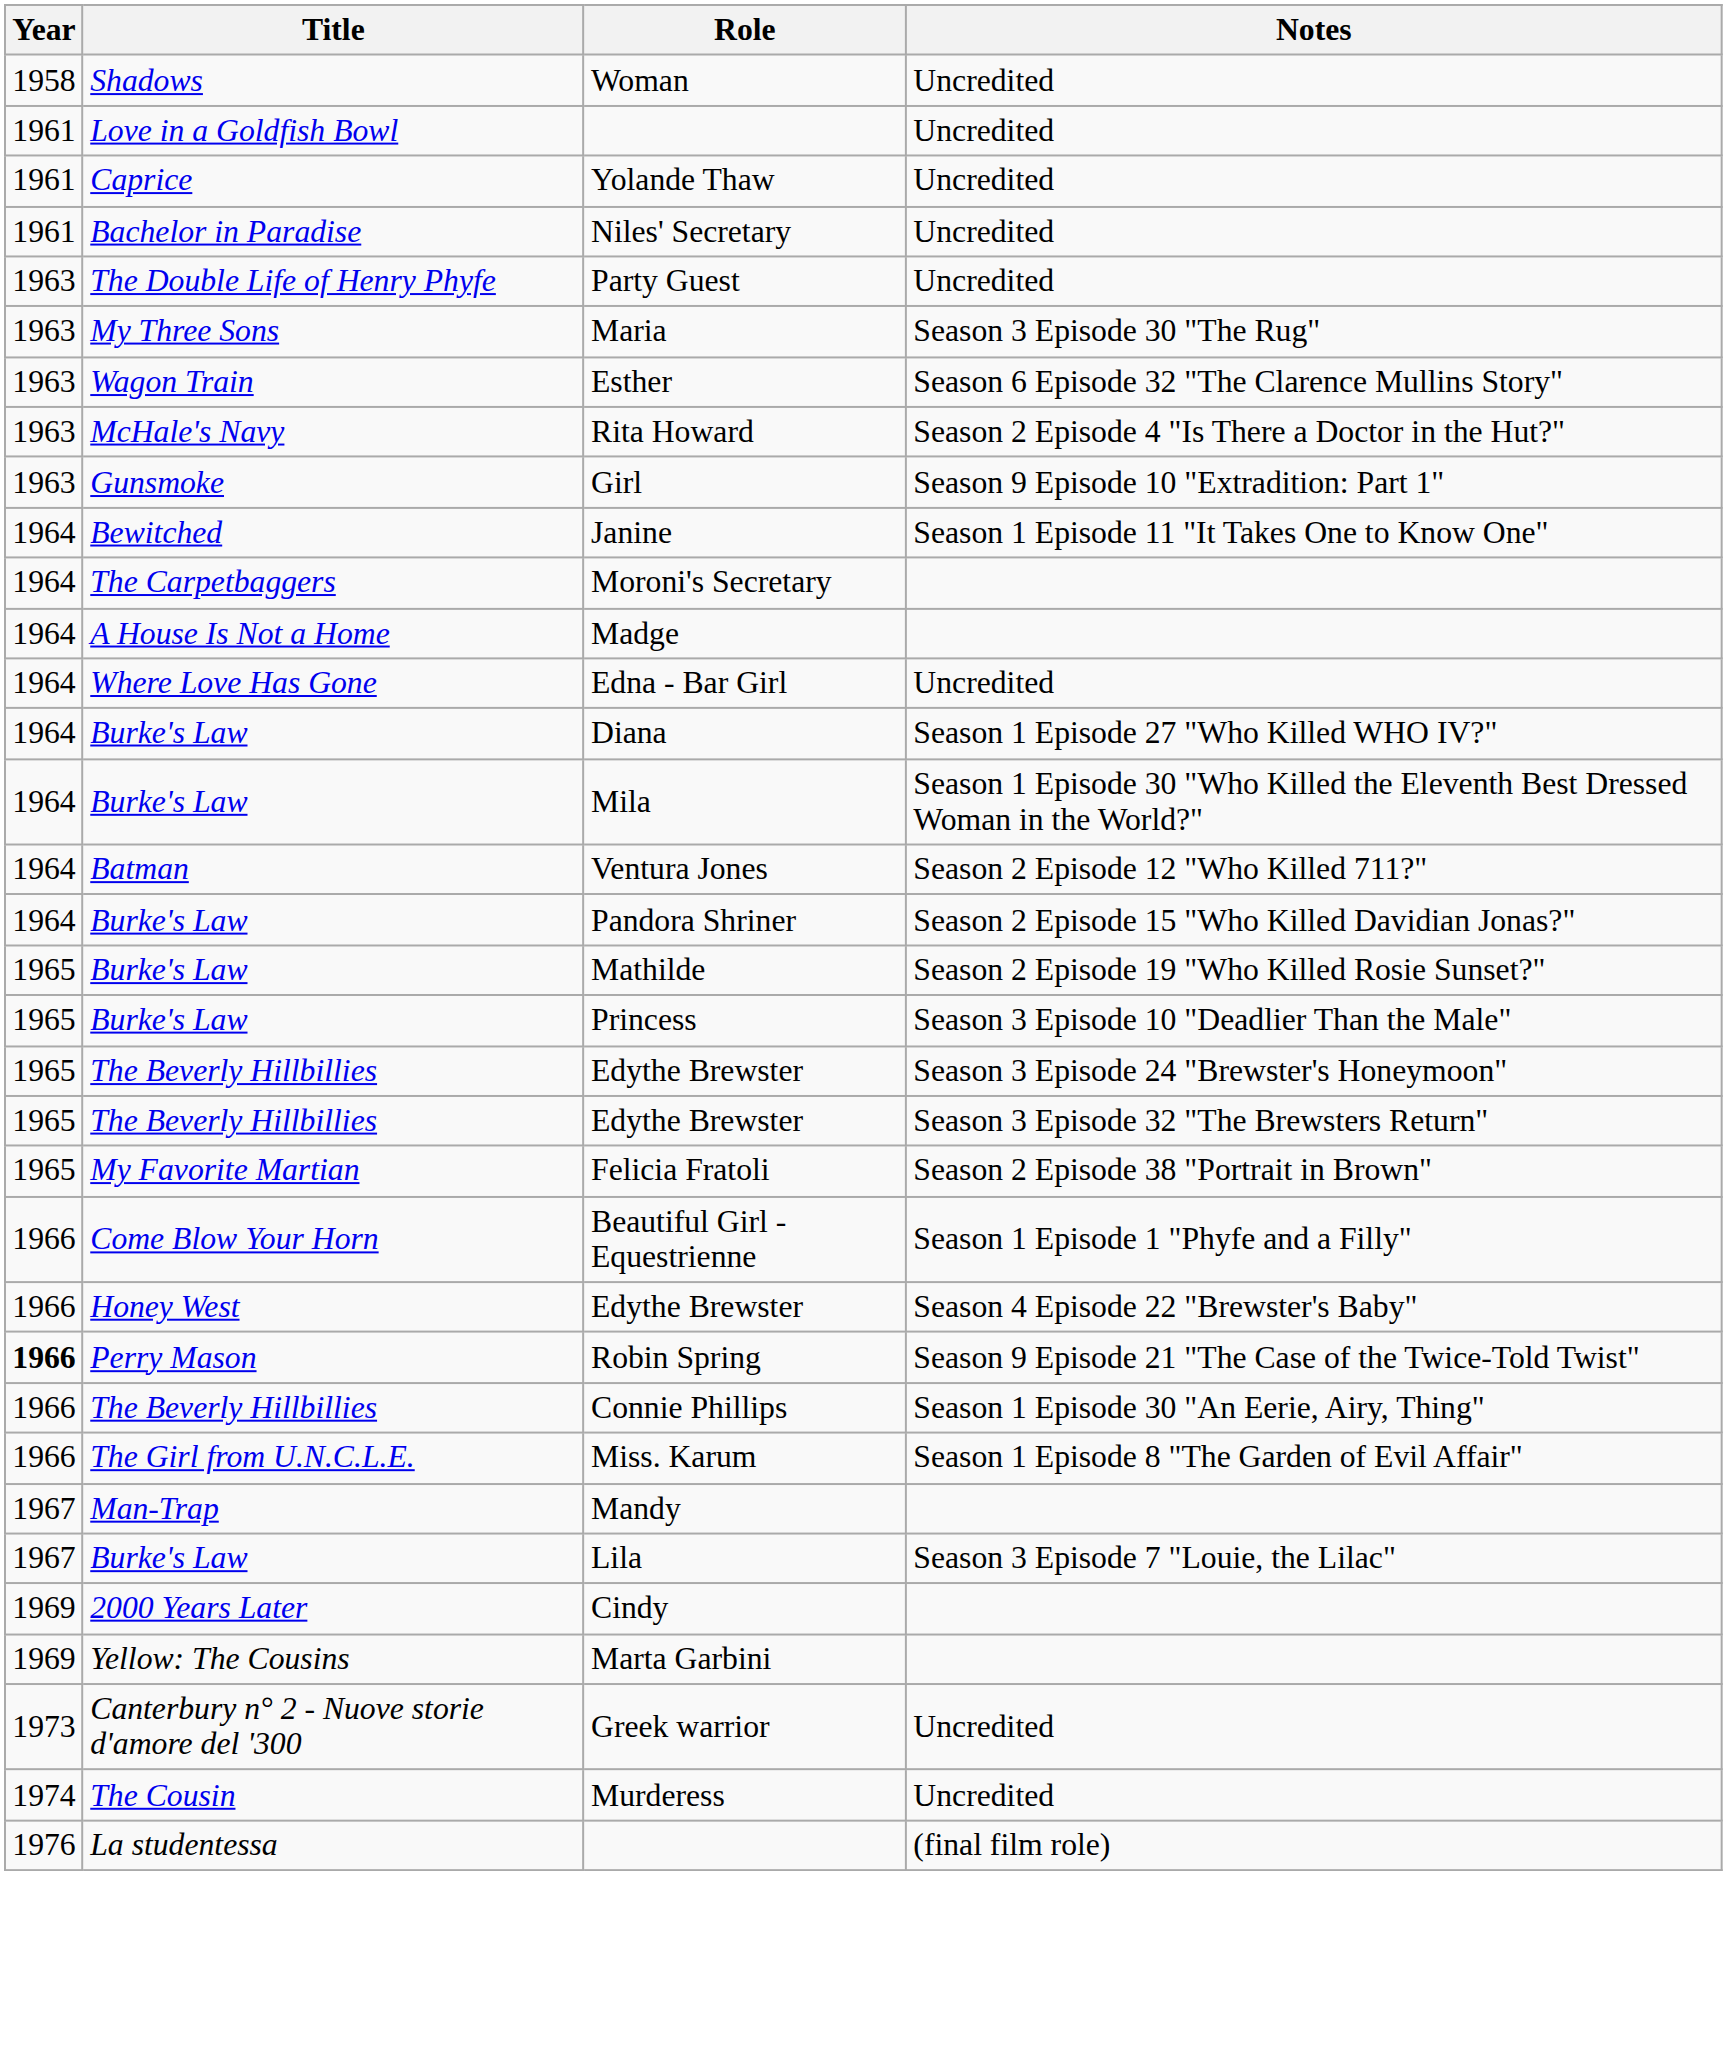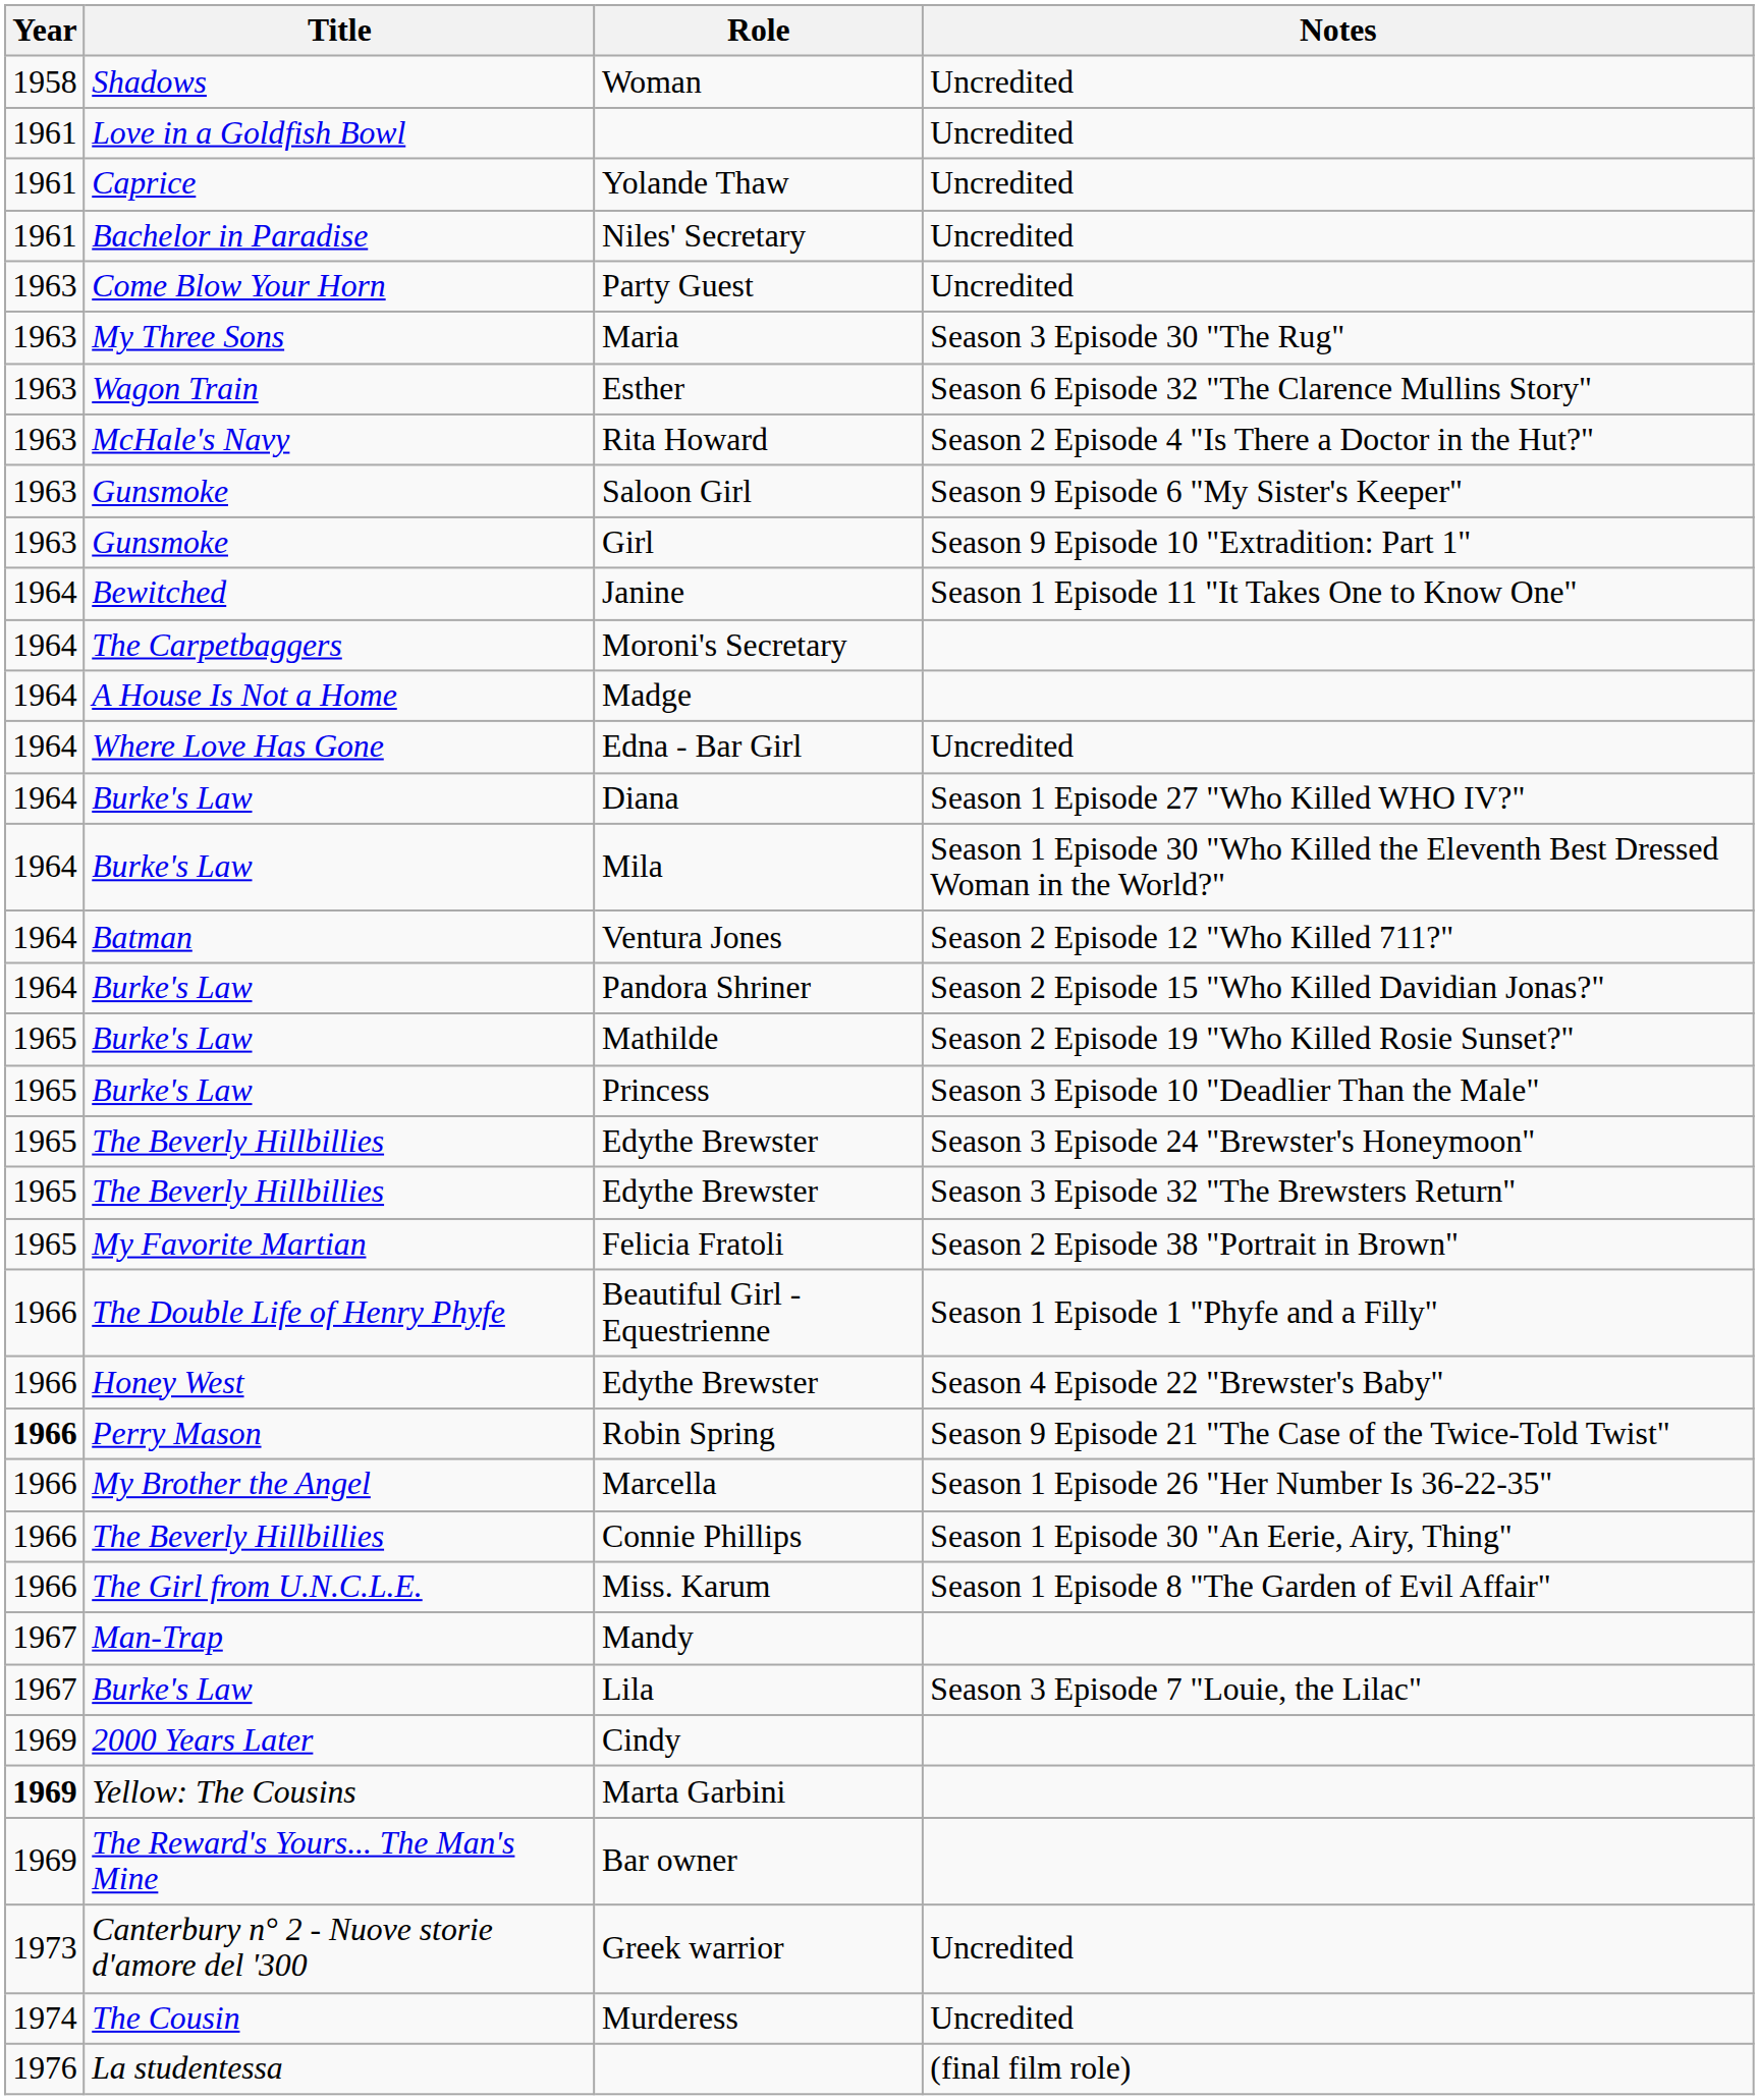Party Guest | Title: The Double Life of Henry Phyfe -> Come Blow Your Horn
+ row: 1963 | Gunsmoke | Saloon Girl | Season 9 Episode 6 "My Sister's Keeper"
Beautiful Girl - Equestrienne | Title: Come Blow Your Horn -> The Double Life of Henry Phyfe
+ row: 1966 | My Brother the Angel | Marcella | Season 1 Episode 26 "Her Number Is 36-22-35"
Marta Garbini | Year: normal -> bold
+ row: 1969 | The Reward's Yours... The Man's Mine | Bar owner
